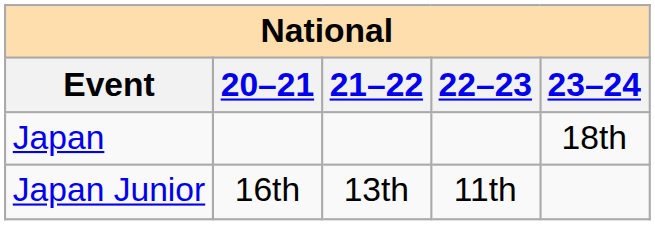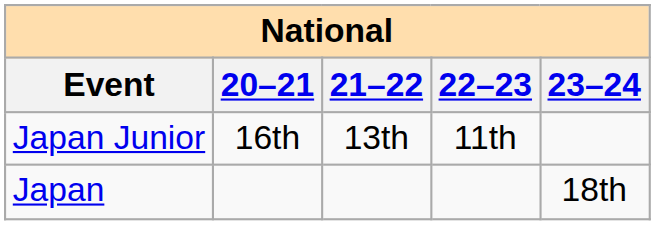rows swapped: Japan <-> Japan Junior
